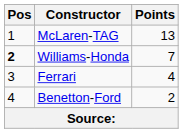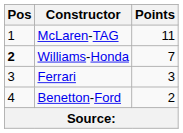McLaren-TAG | Points: 13 -> 11
Ferrari | Points: 4 -> 3
